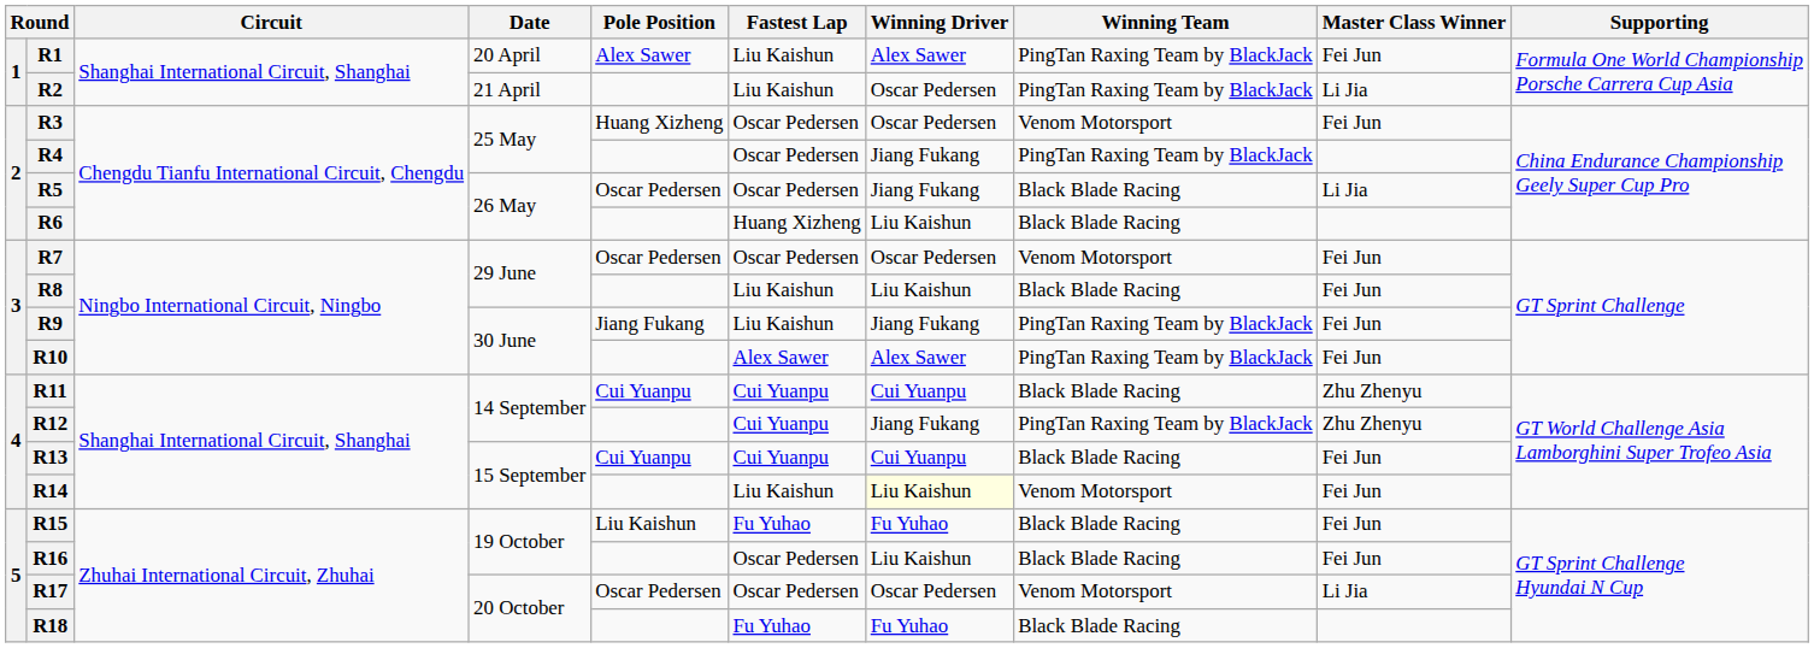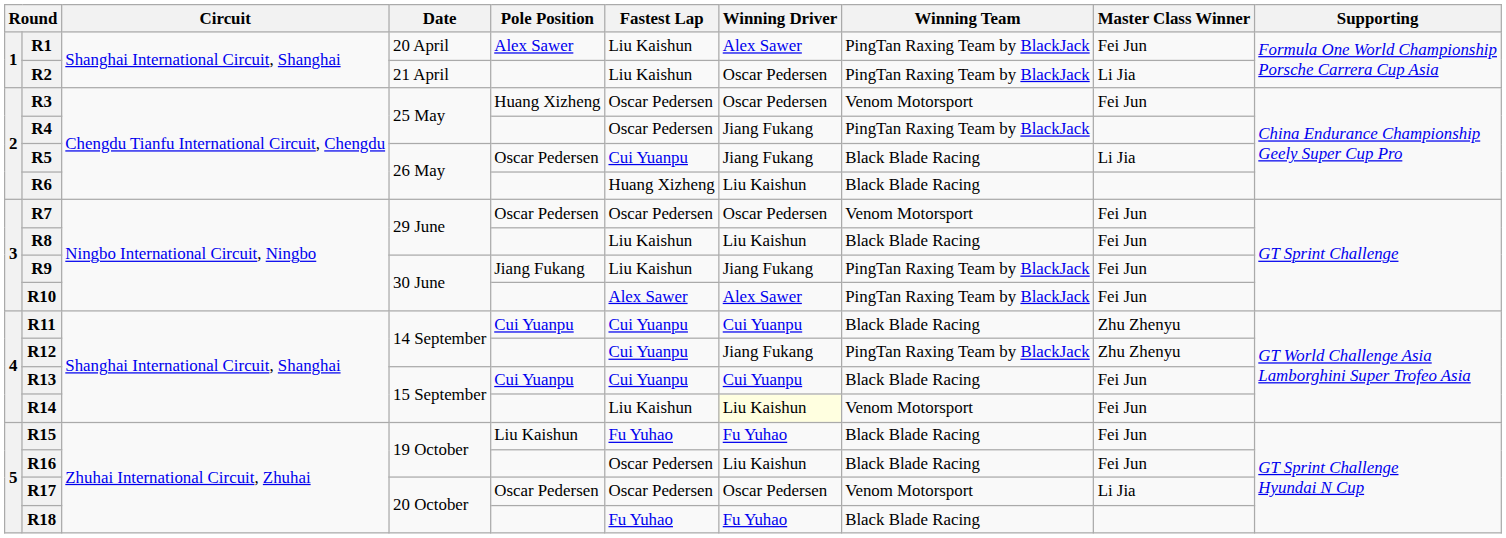R5 | Fastest Lap: Oscar Pedersen -> Cui Yuanpu
